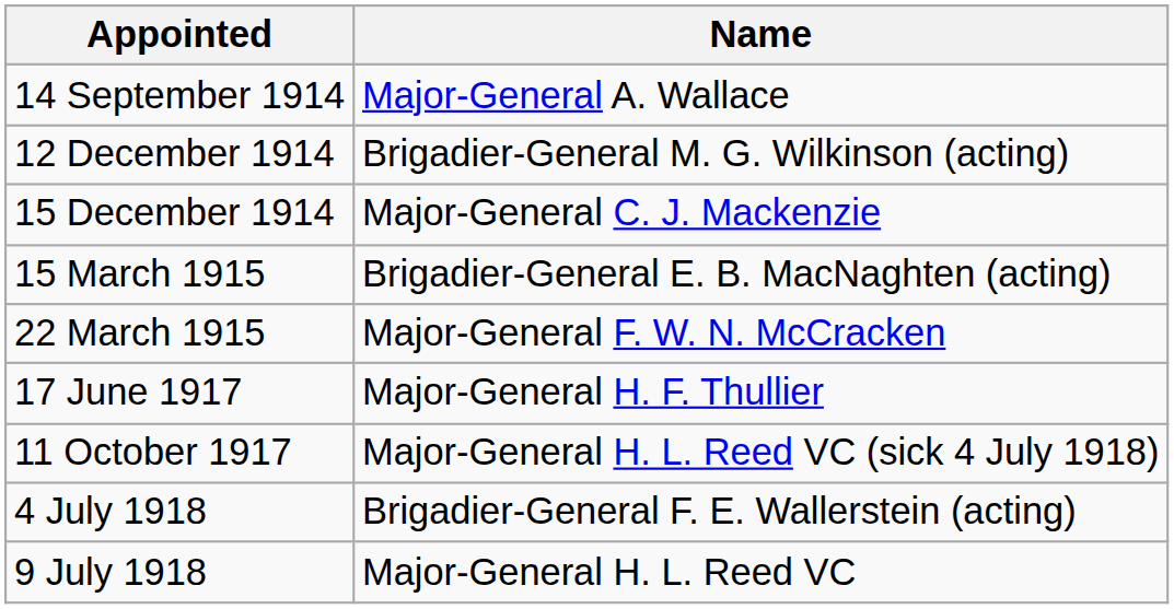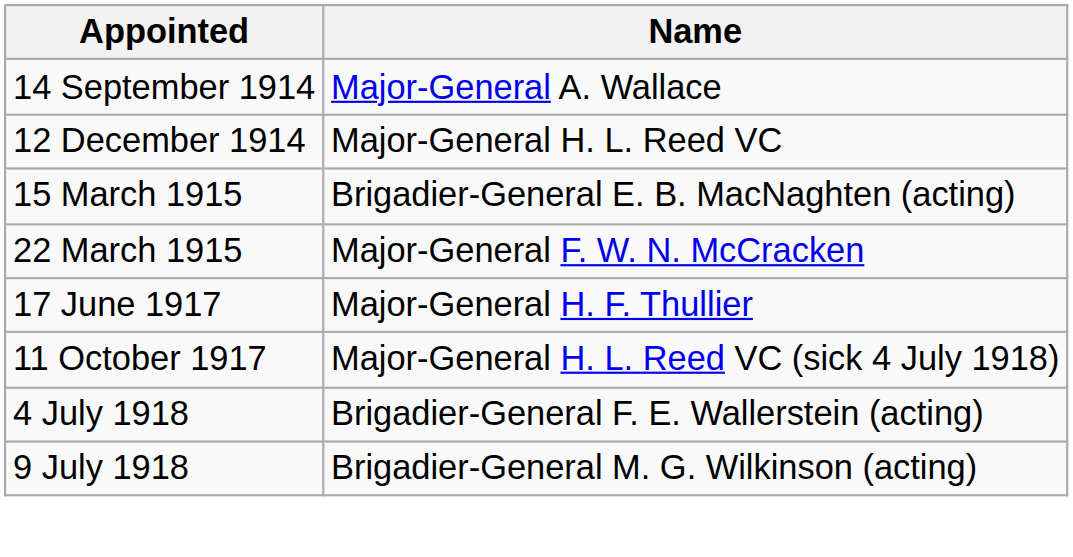12 December 1914 | Name: Brigadier-General M. G. Wilkinson (acting) -> Major-General H. L. Reed VC
- row: 15 December 1914 | Major-General C. J. Mackenzie
9 July 1918 | Name: Major-General H. L. Reed VC -> Brigadier-General M. G. Wilkinson (acting)
